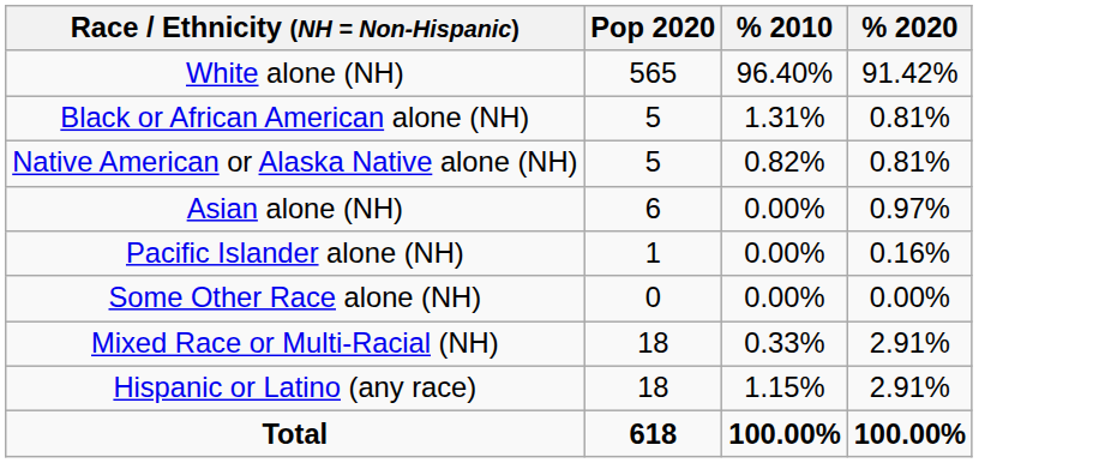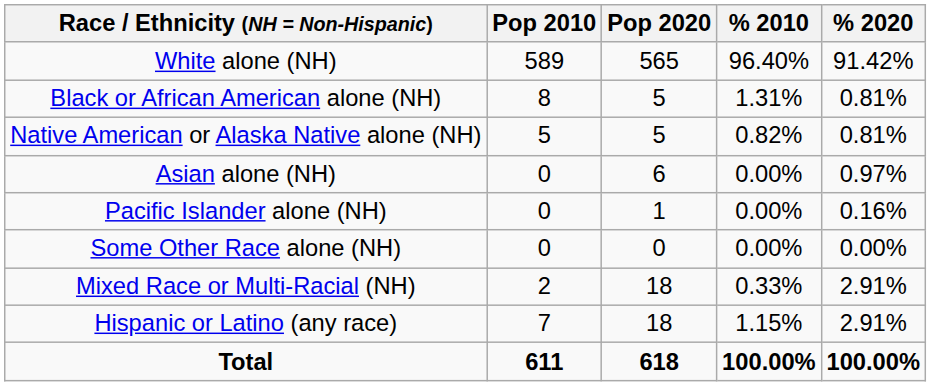+ column: Pop 2010 | 589 | 8 | 5 | 0 | 0 | 0 | 2 | 7 | 611
